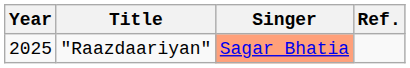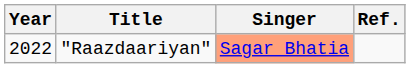"Raazdaariyan" | Year: 2025 -> 2022
